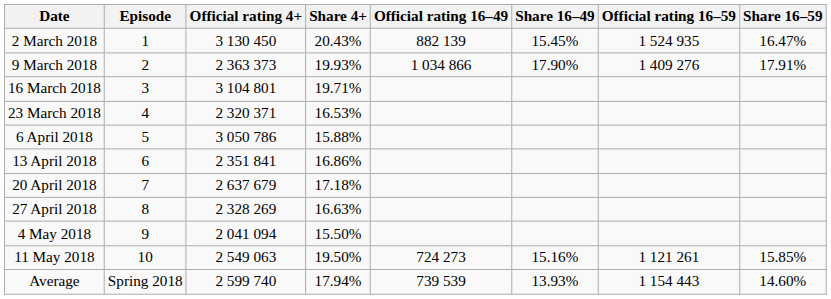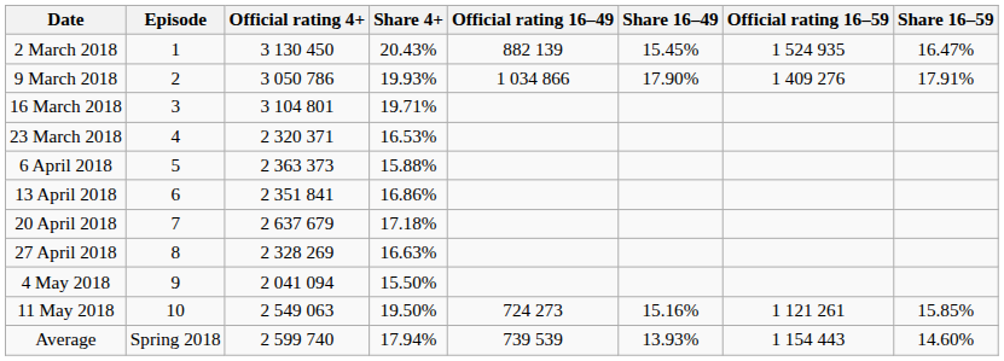9 March 2018 | Official rating 4+: 2 363 373 -> 3 050 786
6 April 2018 | Official rating 4+: 3 050 786 -> 2 363 373
